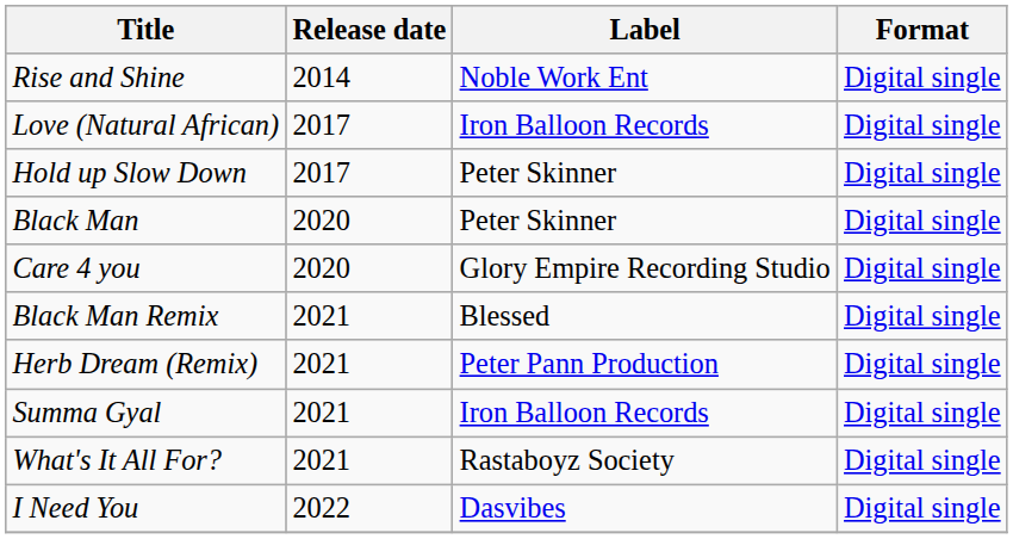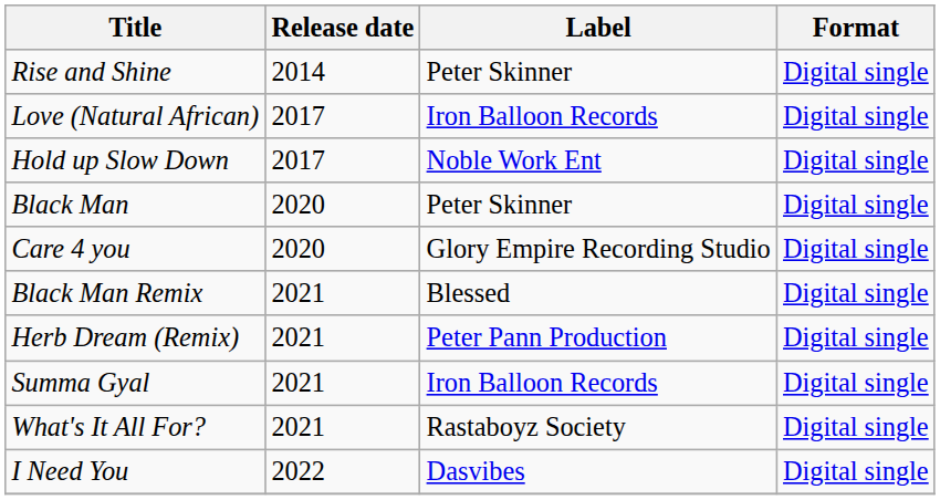Rise and Shine | Label: Noble Work Ent -> Peter Skinner
Hold up Slow Down | Label: Peter Skinner -> Noble Work Ent
